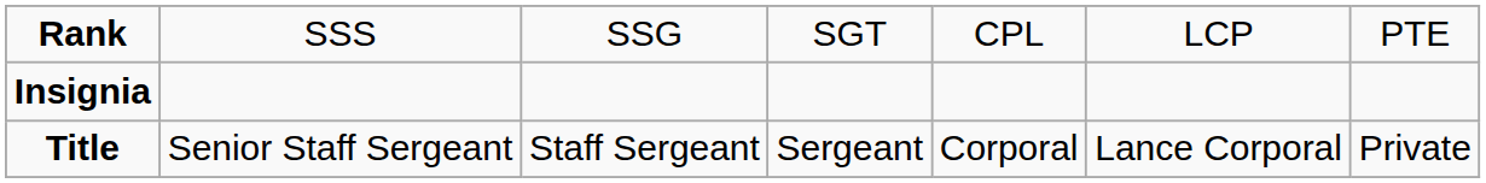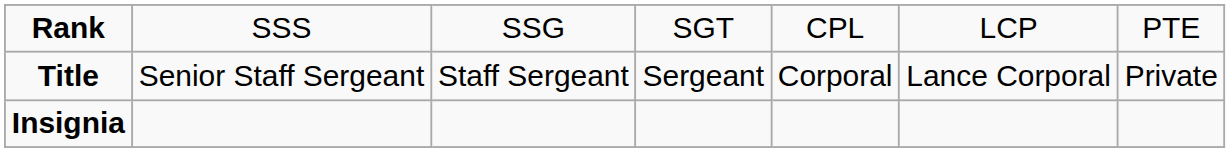rows swapped: Insignia <-> Title
